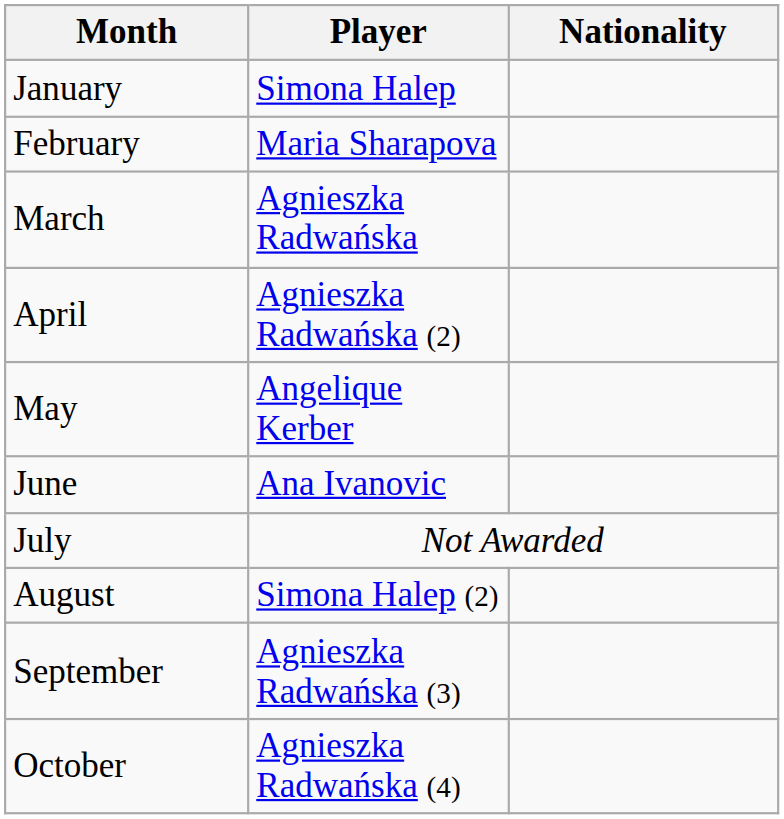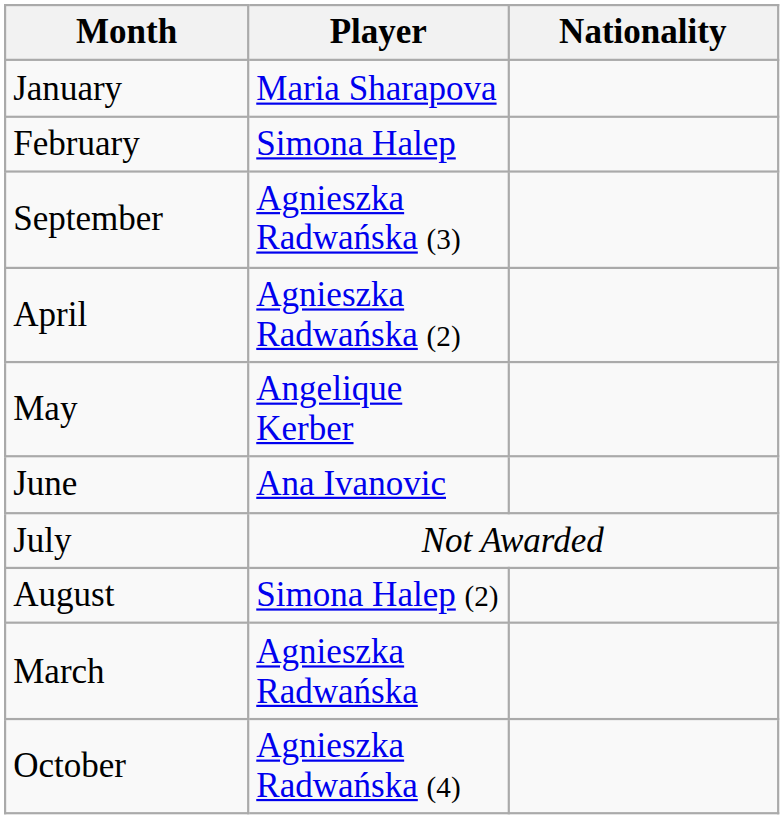January | Player: Simona Halep -> Maria Sharapova
February | Player: Maria Sharapova -> Simona Halep
rows swapped: March <-> September
